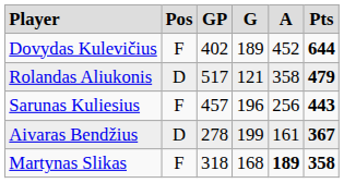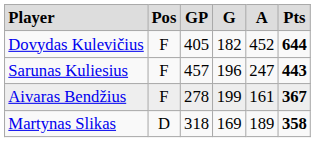Dovydas Kulevičius | column 3: 402 -> 405
Dovydas Kulevičius | column 4: 189 -> 182
- row: Rolandas Aliukonis | D | 517 | 121 | 358 | 479
Sarunas Kuliesius | column 5: 256 -> 247
Aivaras Bendžius | column 2: D -> F
Martynas Slikas | column 2: F -> D
Martynas Slikas | column 4: 168 -> 169
Martynas Slikas | column 5: bold -> normal
